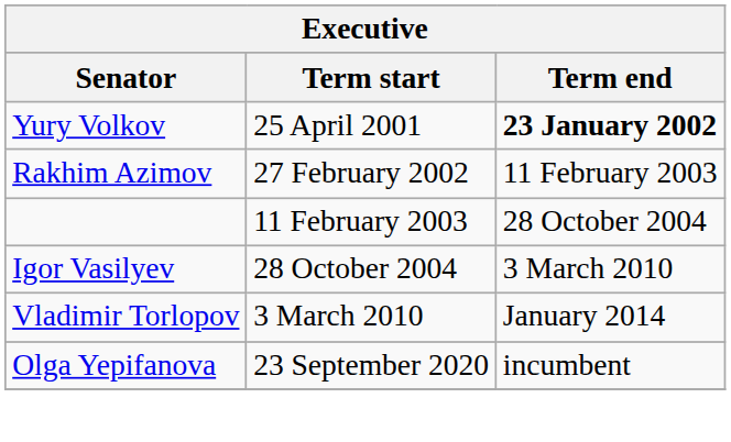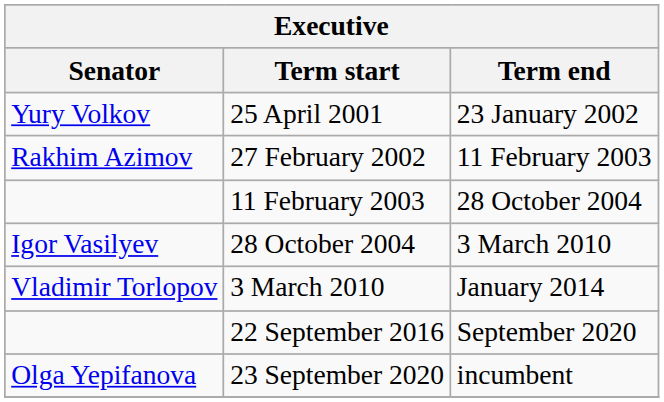25 April 2001 | Term end: bold -> normal
+ row: 22 September 2016 | September 2020
